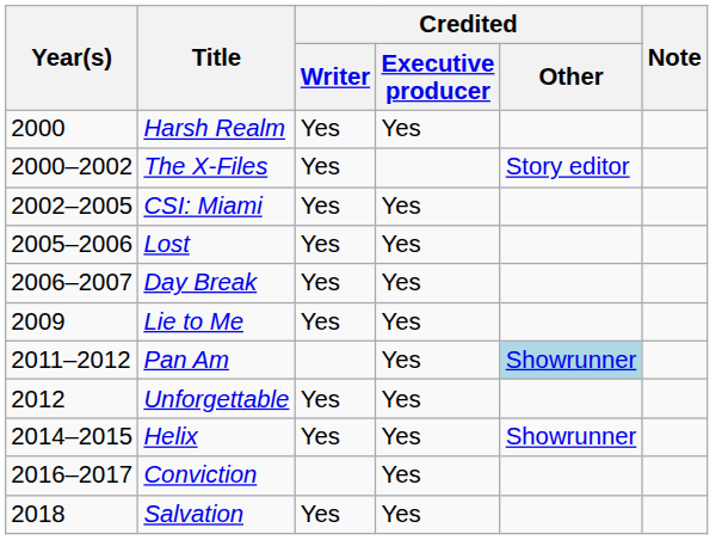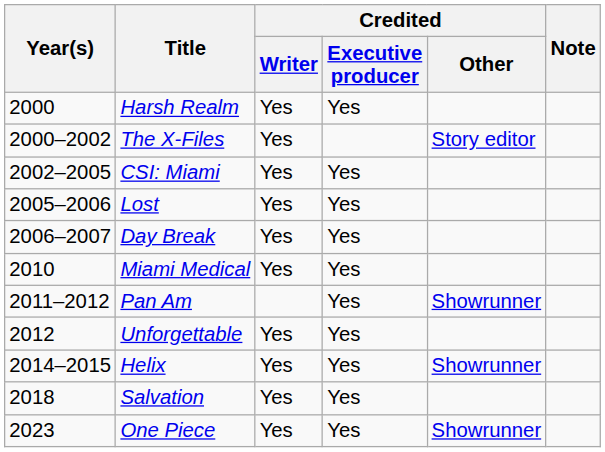- row: 2009 | Lie to Me | Yes | Yes
+ row: 2010 | Miami Medical | Yes | Yes
Pan Am | Credited / Other: lightblue background -> no background
- row: 2016–2017 | Conviction | Yes
+ row: 2023 | One Piece | Yes | Yes | Showrunner
